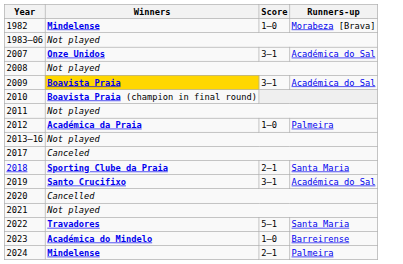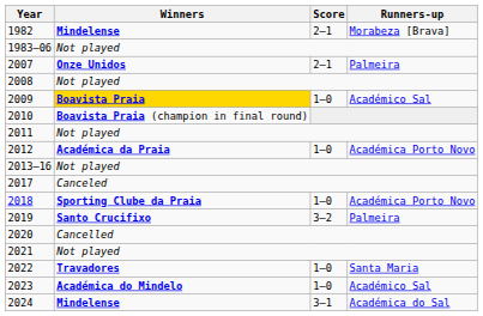1982 | Score: 1–0 -> 2–1
2007 | Score: 3–1 -> 2–1
2007 | Runners-up: Académica do Sal -> Palmeira
2009 | Score: 3–1 -> 1–0
2009 | Runners-up: Académica do Sal -> Académico Sal
2012 | Runners-up: Palmeira -> Académica Porto Novo
2018 | Score: 2–1 -> 1–0
2018 | Runners-up: Santa Maria -> Académica Porto Novo
2019 | Score: 3–1 -> 3–2
2019 | Runners-up: Académica do Sal -> Palmeira
2022 | Score: 5–1 -> 1–0
2023 | Runners-up: Barreirense -> Académico Sal
2024 | Score: 2–1 -> 3–1
2024 | Runners-up: Palmeira -> Académica do Sal
